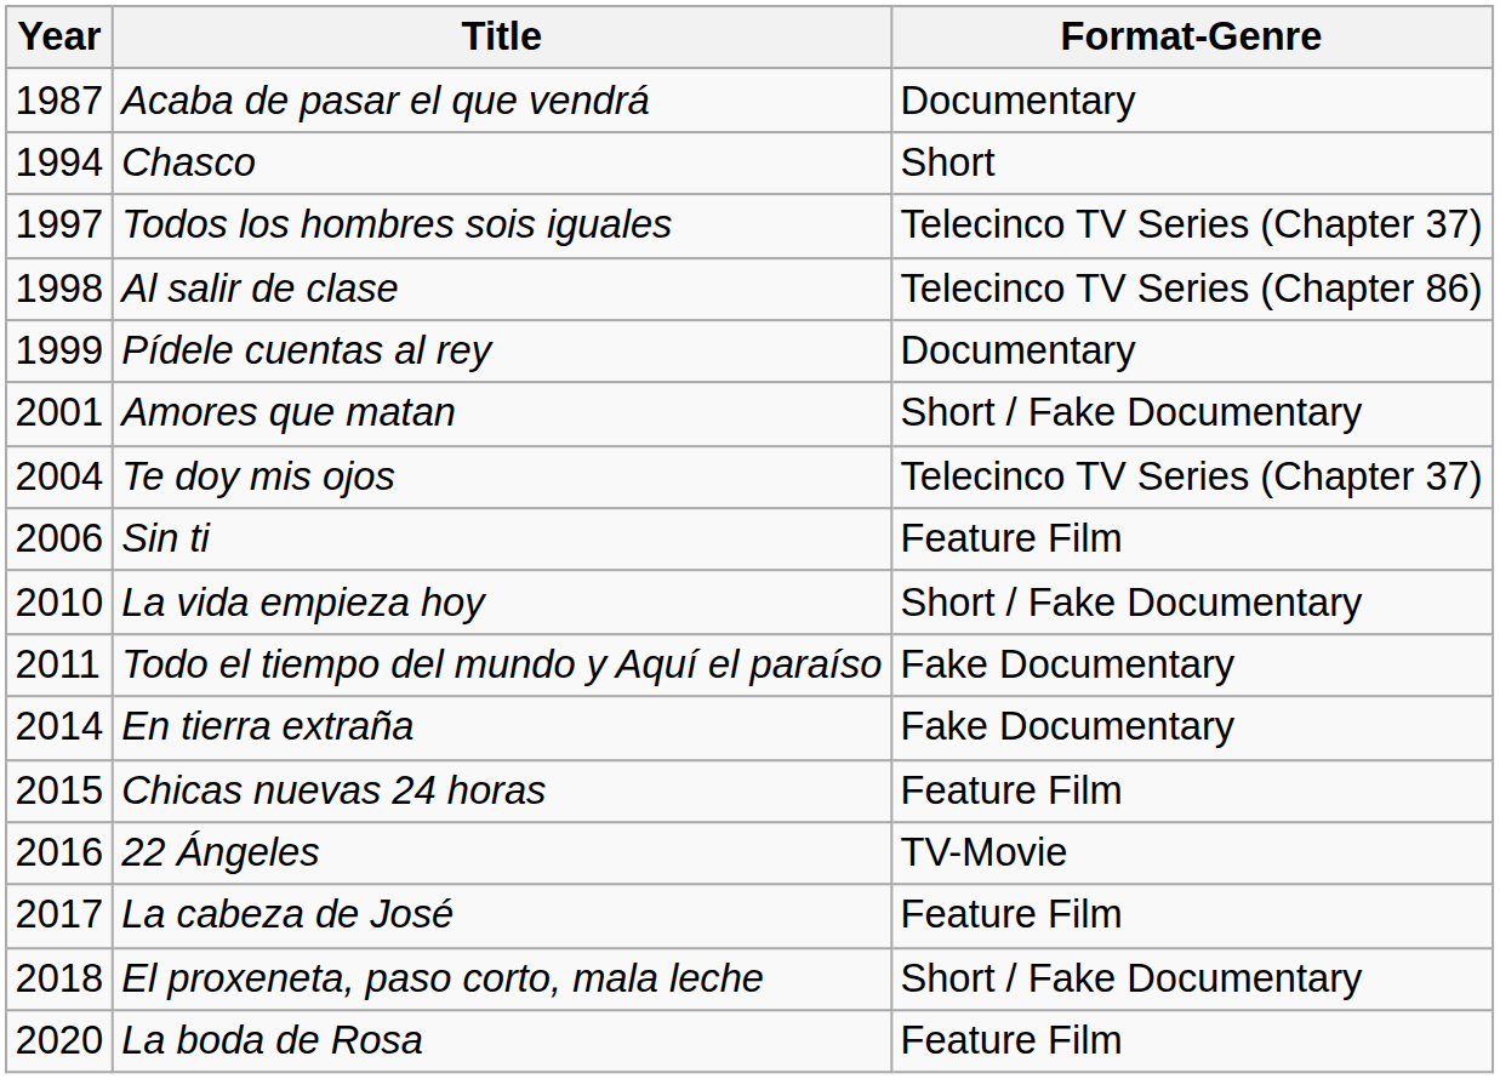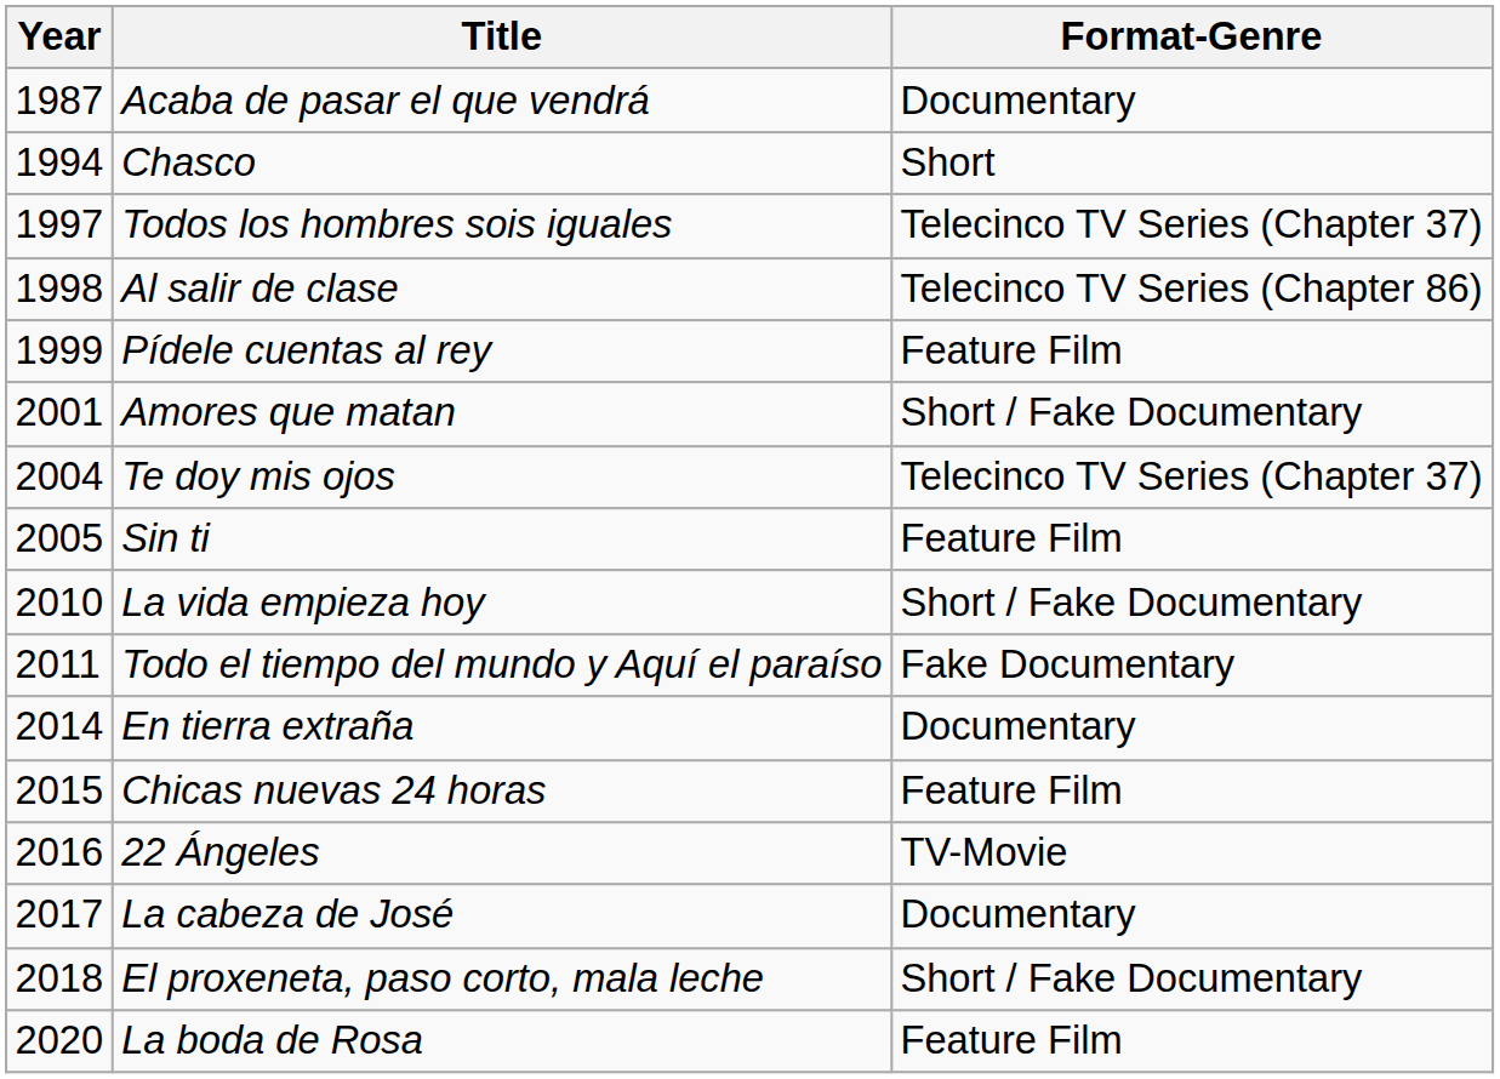Pídele cuentas al rey | Format-Genre: Documentary -> Feature Film
Sin ti | Year: 2006 -> 2005
En tierra extraña | Format-Genre: Fake Documentary -> Documentary
La cabeza de José | Format-Genre: Feature Film -> Documentary
